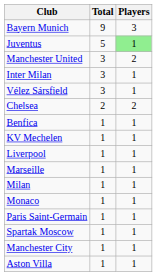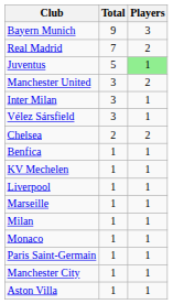+ row: Real Madrid | 7 | 2
- row: Spartak Moscow | 1 | 1
